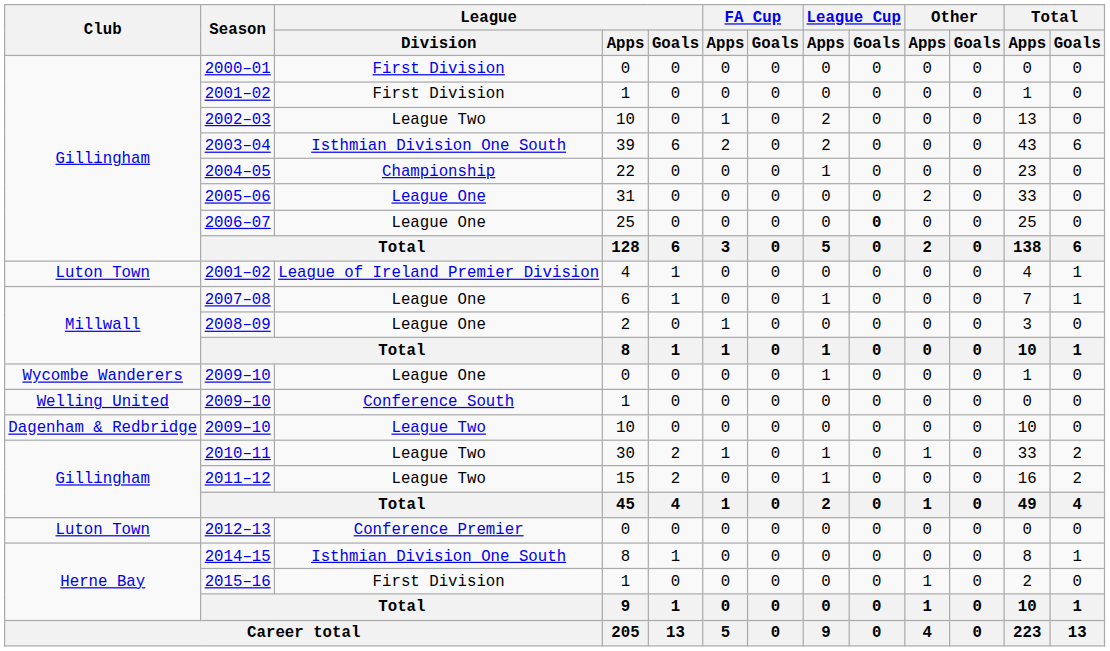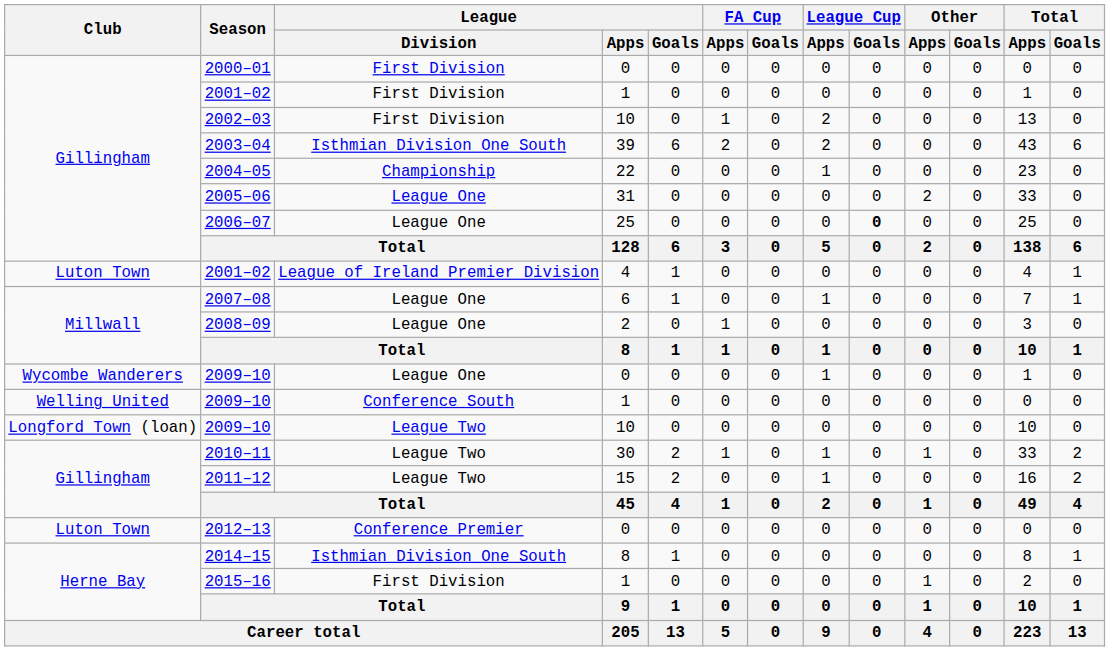2002–03 | League / Division: League Two -> First Division
2009–10 / 10 | Club: Dagenham & Redbridge -> Longford Town (loan)
